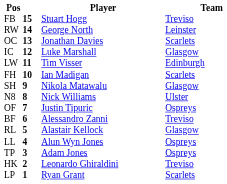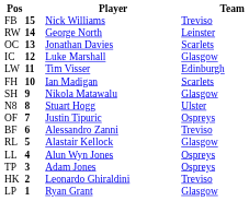FB | Player: Stuart Hogg -> Nick Williams
N8 | Player: Nick Williams -> Stuart Hogg
LP | Team: Scarlets -> Glasgow
